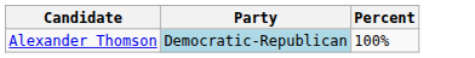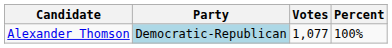+ column: Votes | 1,077
